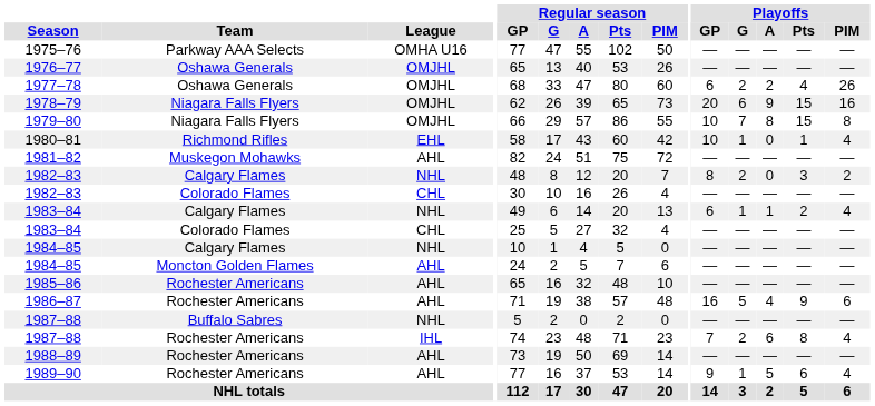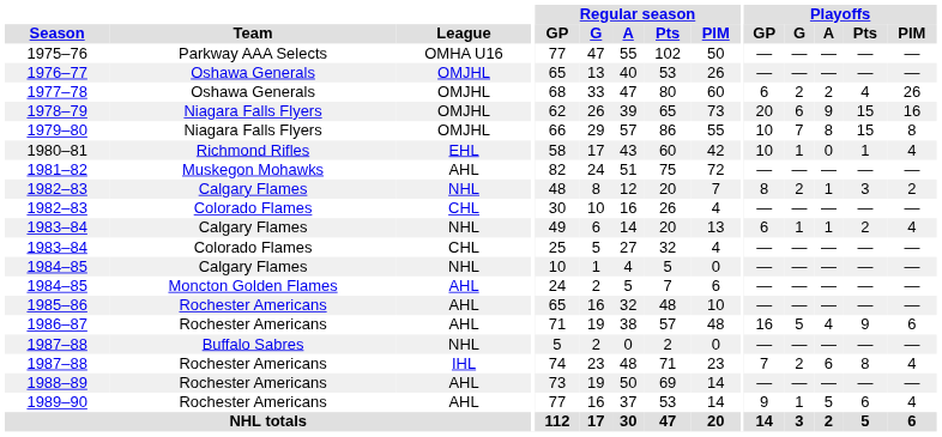1982–83 / Calgary Flames | Playoffs / A: 0 -> 1
